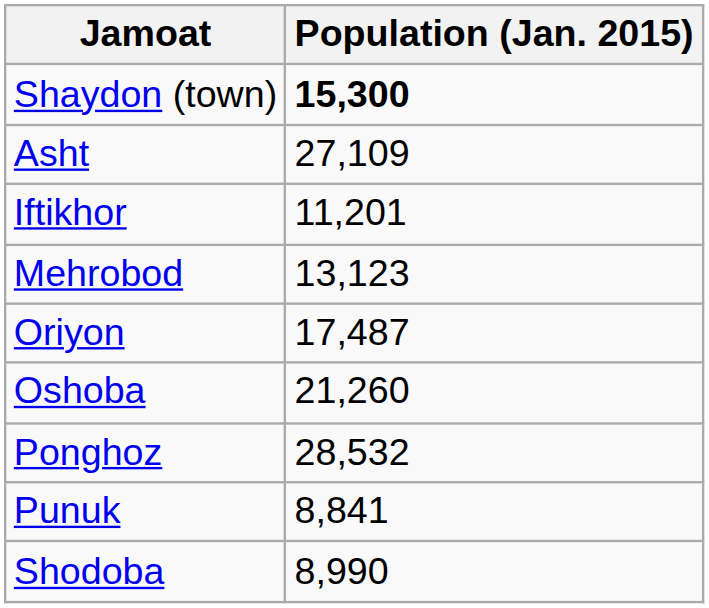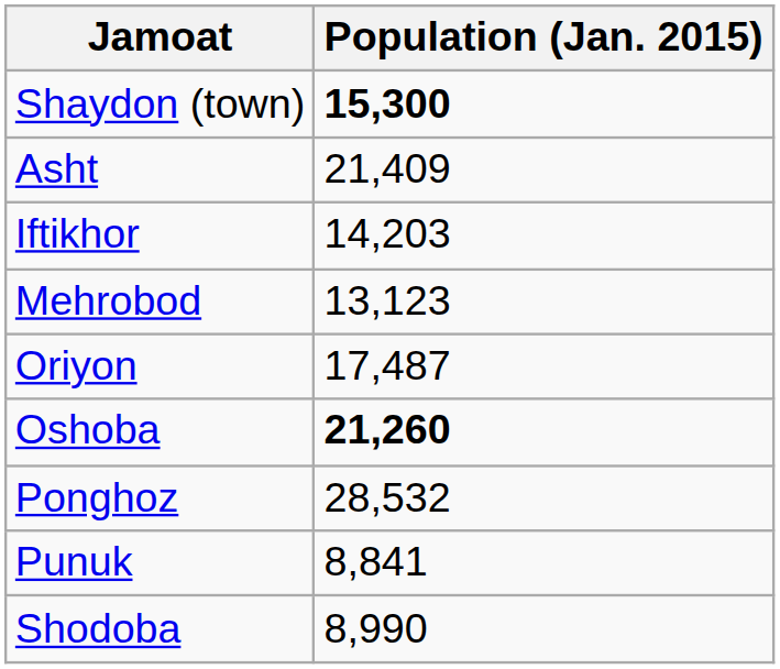Asht | Population (Jan. 2015): 27,109 -> 21,409
Iftikhor | Population (Jan. 2015): 11,201 -> 14,203
Oshoba | Population (Jan. 2015): normal -> bold
